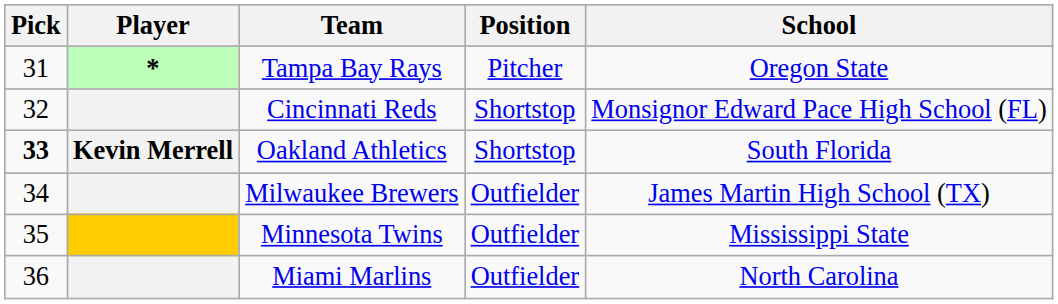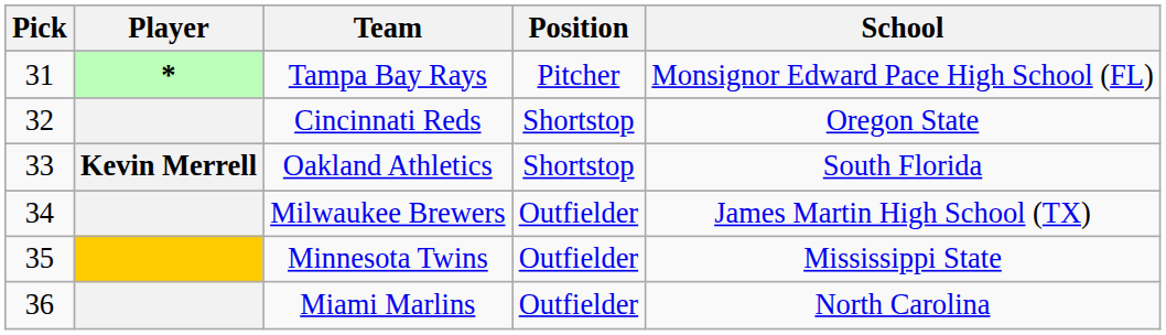Tampa Bay Rays | School: Oregon State -> Monsignor Edward Pace High School (FL)
Cincinnati Reds | School: Monsignor Edward Pace High School (FL) -> Oregon State
Oakland Athletics | Pick: bold -> normal
